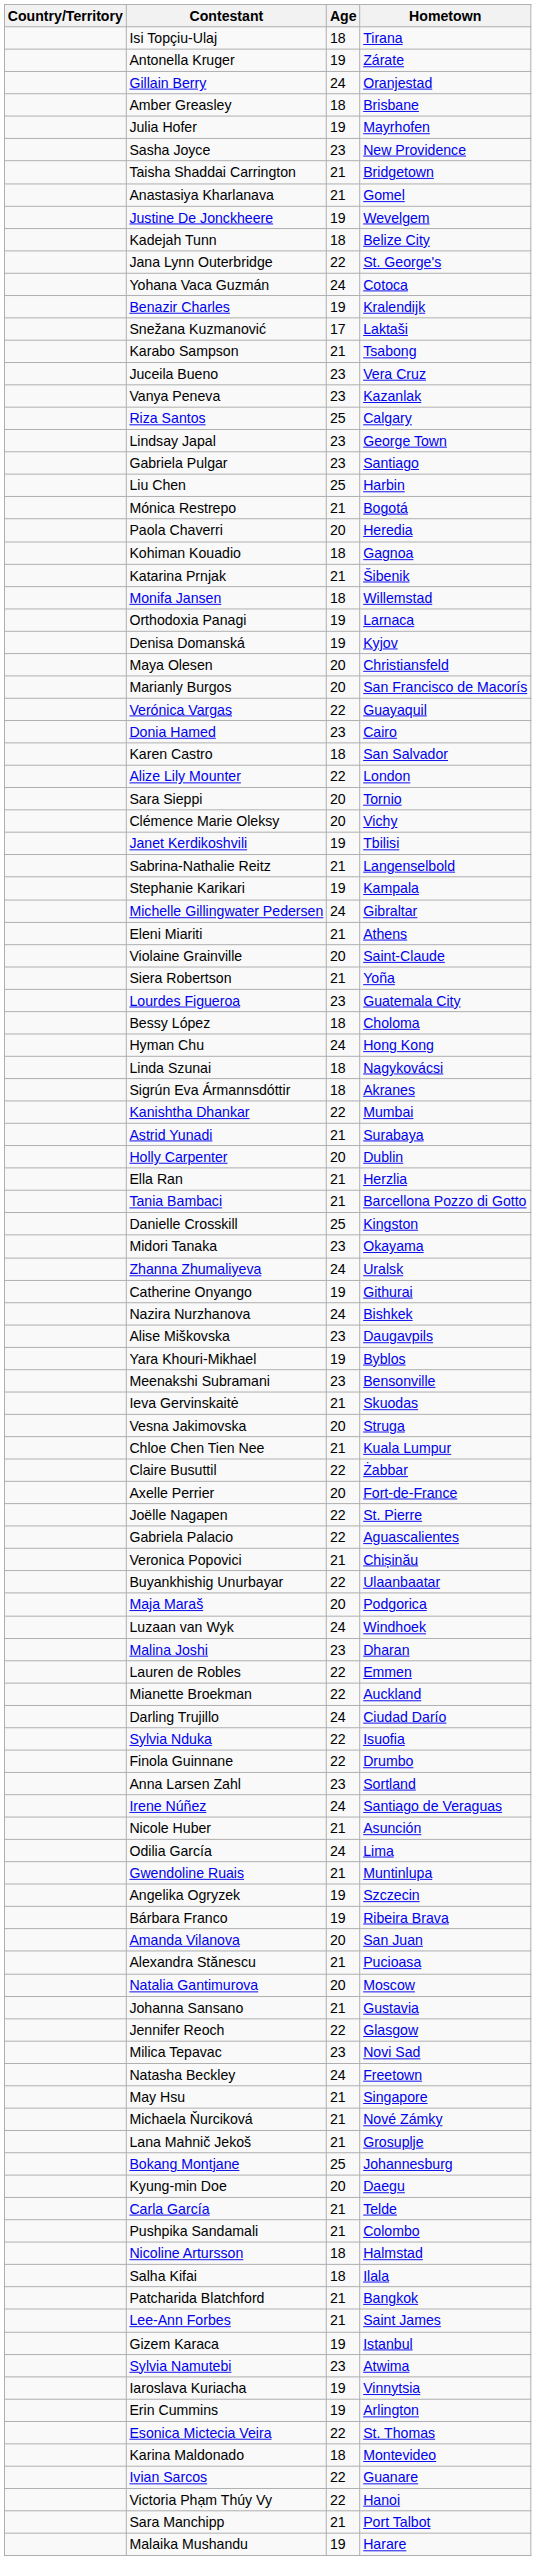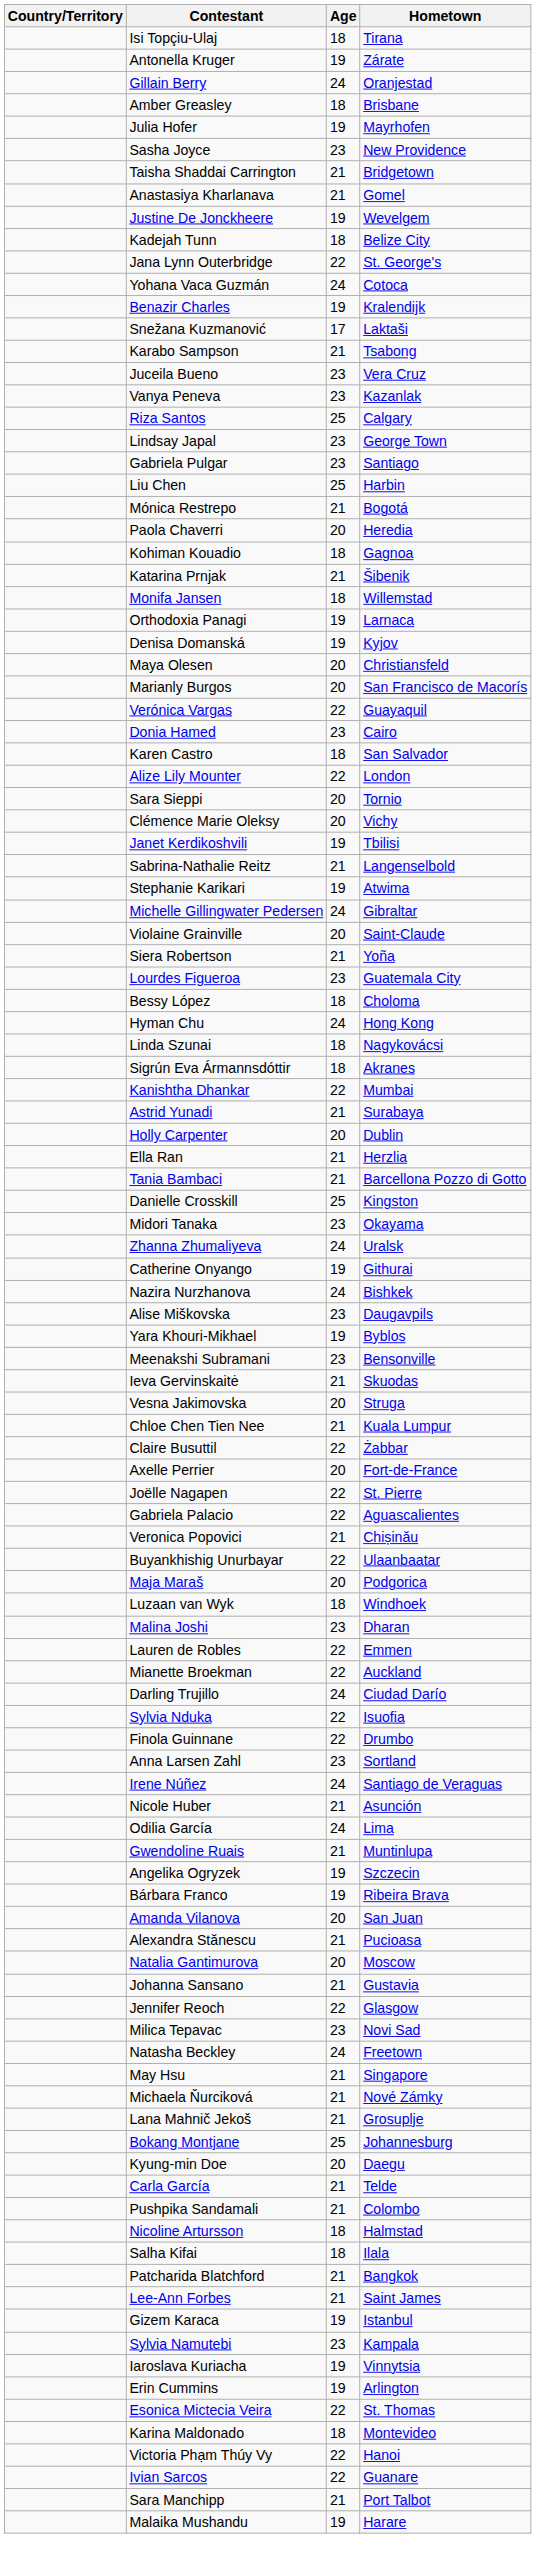Stephanie Karikari | Hometown: Kampala -> Atwima
- row: Eleni Miariti | 21 | Athens
Luzaan van Wyk | Age: 24 -> 18
Sylvia Namutebi | Hometown: Atwima -> Kampala
rows swapped: Ivian Sarcos <-> Victoria Phạm Thúy Vy
